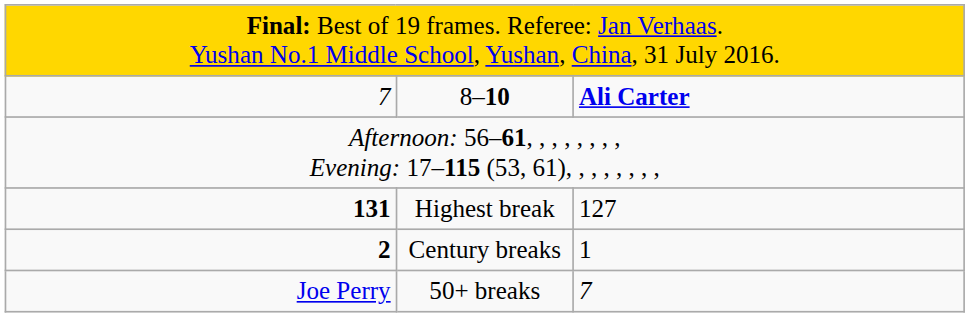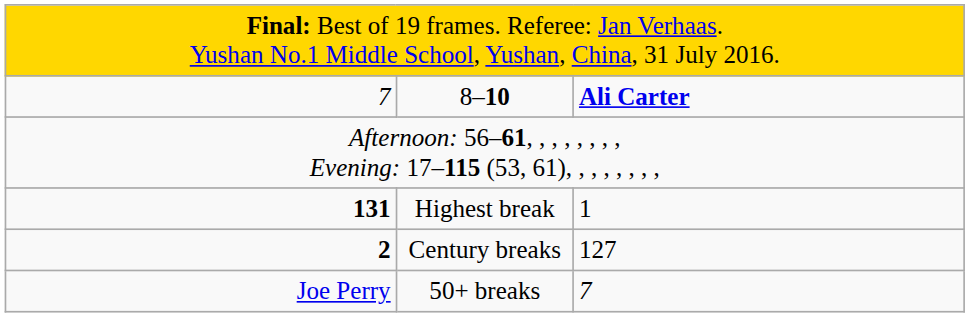Highest break | column 3: 127 -> 1
Century breaks | column 3: 1 -> 127
